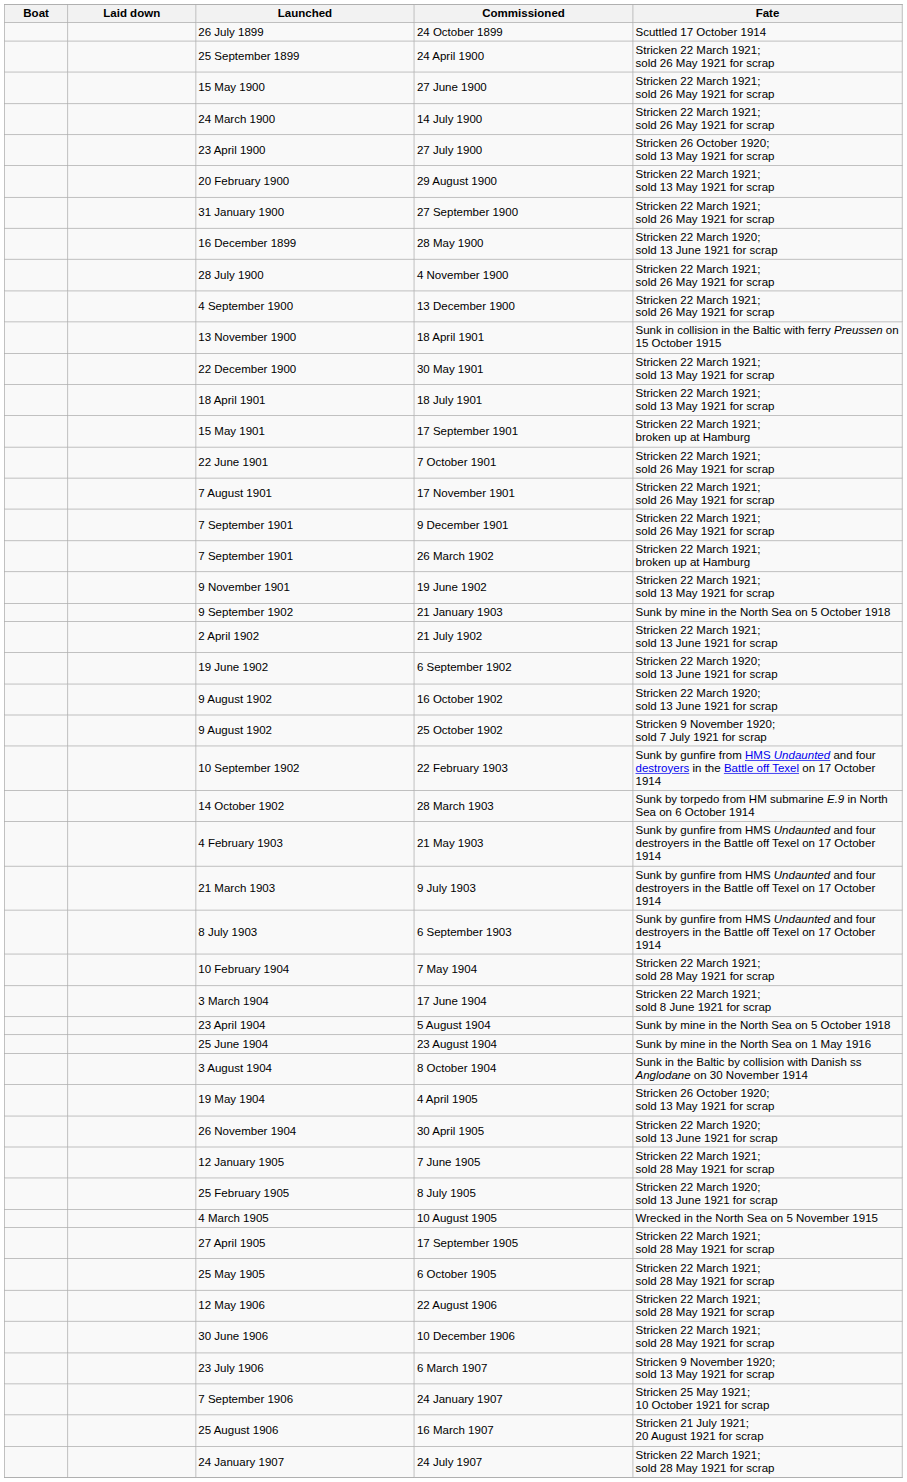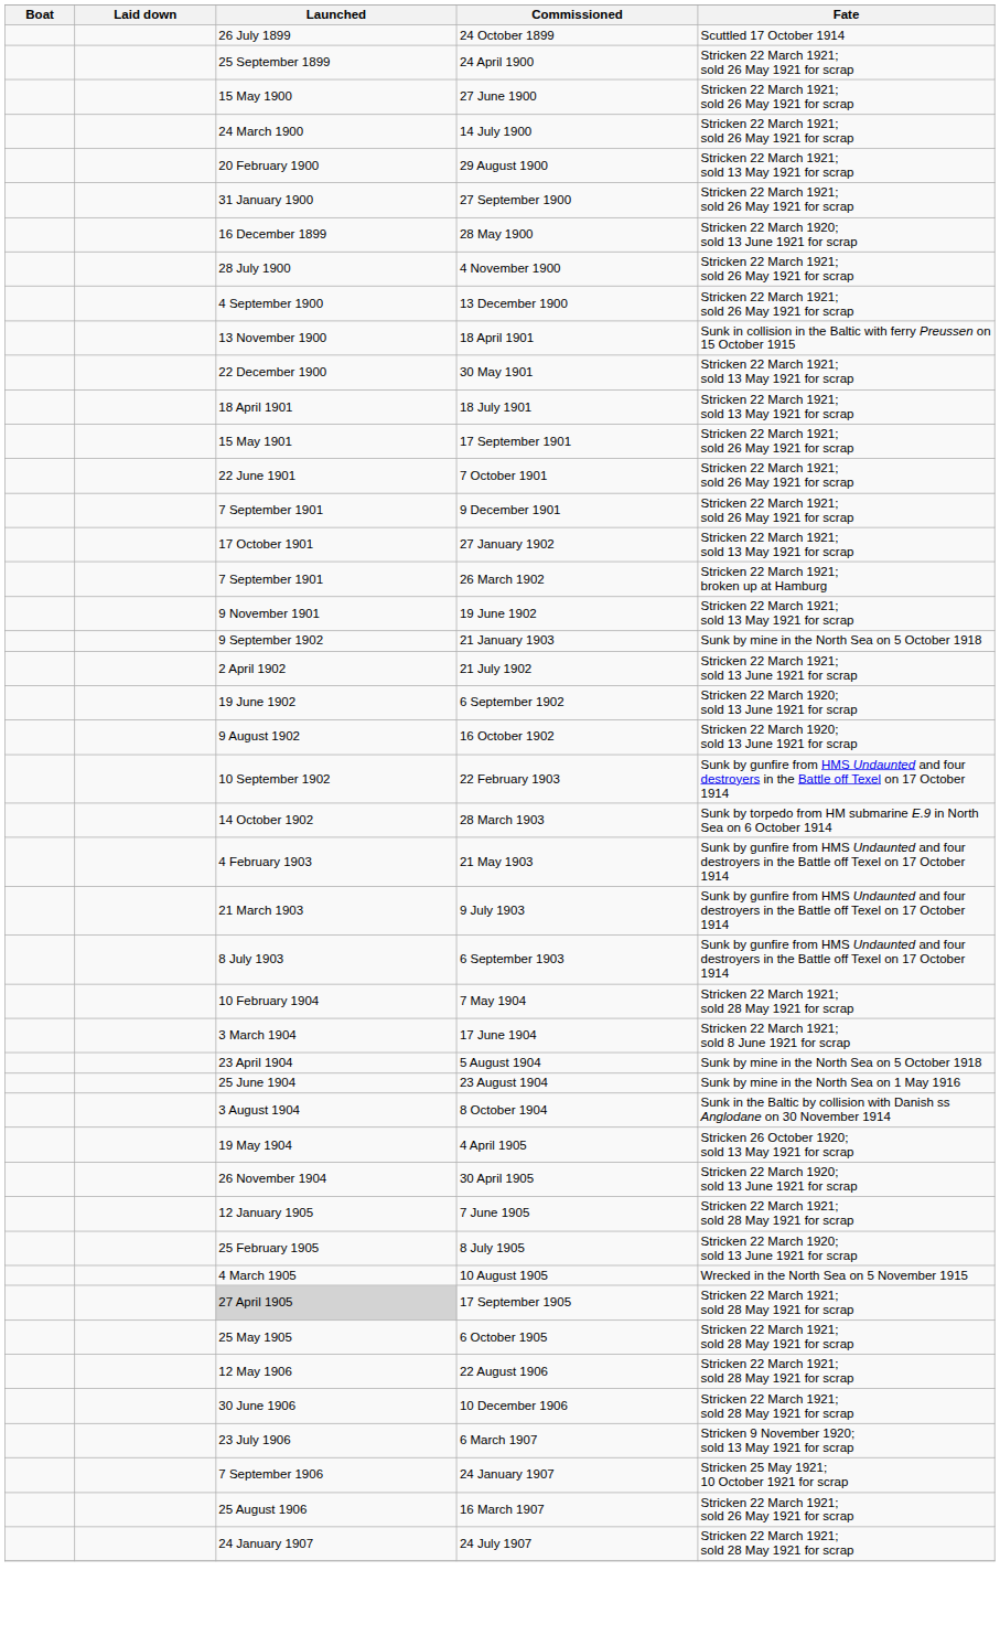- row: 23 April 1900 | 27 July 1900 | Stricken 26 October 1920; sold 13 May 1921 for scrap
17 September 1901 | Fate: Stricken 22 March 1921; broken up at Hamburg -> Stricken 22 March 1921; sold 26 May 1921 for scrap
- row: 7 August 1901 | 17 November 1901 | Stricken 22 March 1921; sold 26 May 1921 for scrap
+ row: 17 October 1901 | 27 January 1902 | Stricken 22 March 1921; sold 13 May 1921 for scrap
- row: 9 August 1902 | 25 October 1902 | Stricken 9 November 1920; sold 7 July 1921 for scrap
17 September 1905 | Launched: no background -> lightgrey background
16 March 1907 | Fate: Stricken 21 July 1921; 20 August 1921 for scrap -> Stricken 22 March 1921; sold 26 May 1921 for scrap
